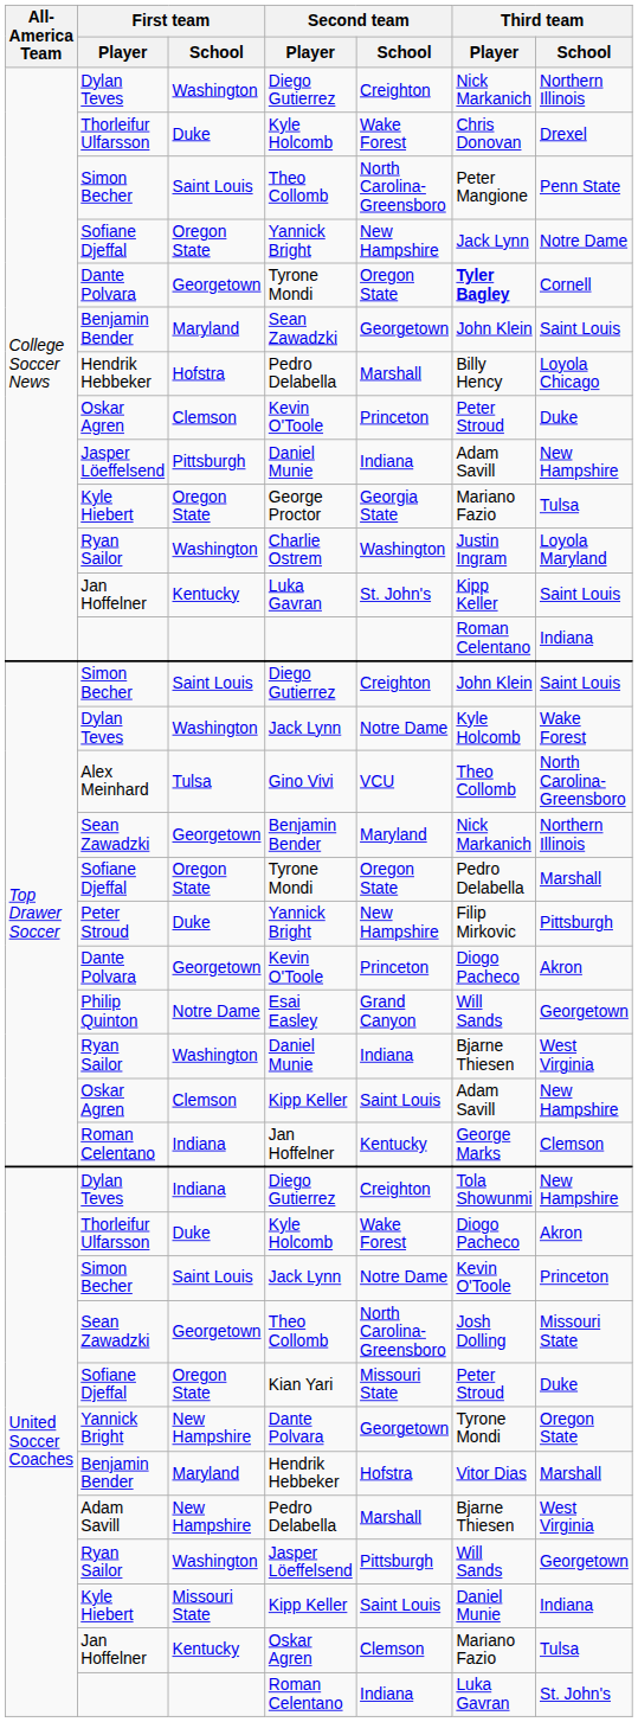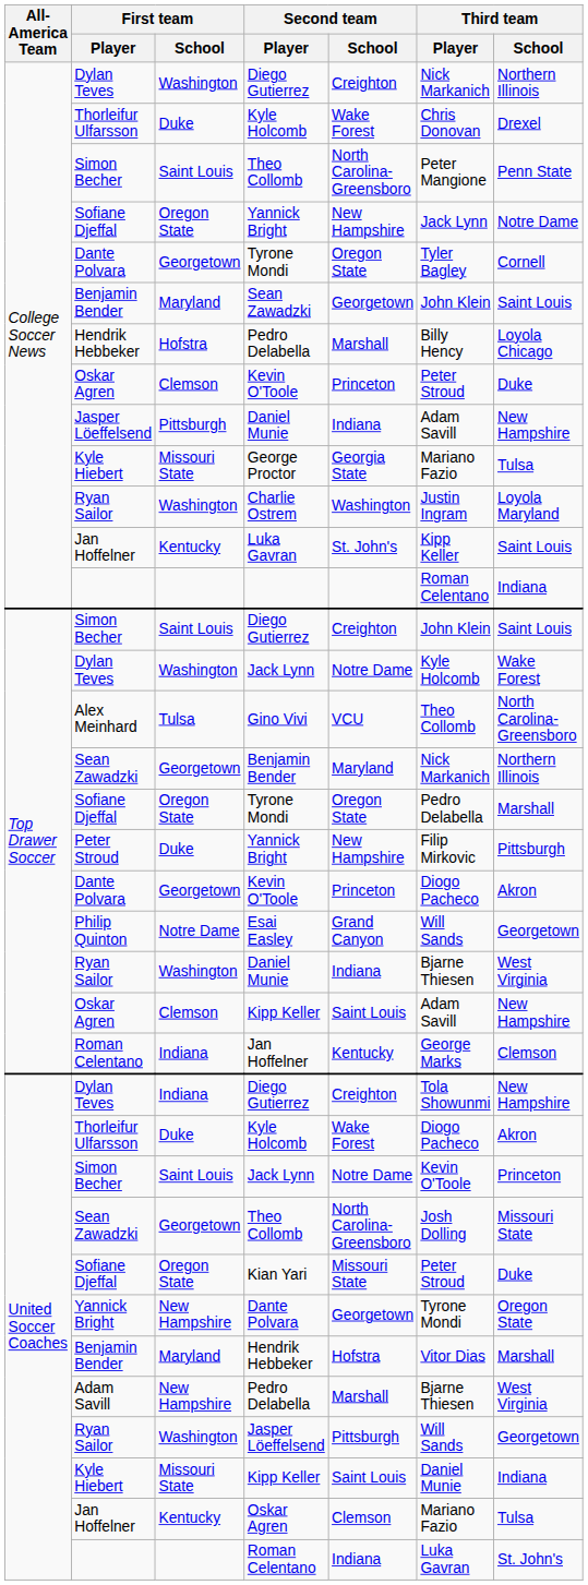College Soccer News / Tyrone Mondi | Third team / Player: bold -> normal
George Proctor | First team / School: Oregon State -> Missouri State
